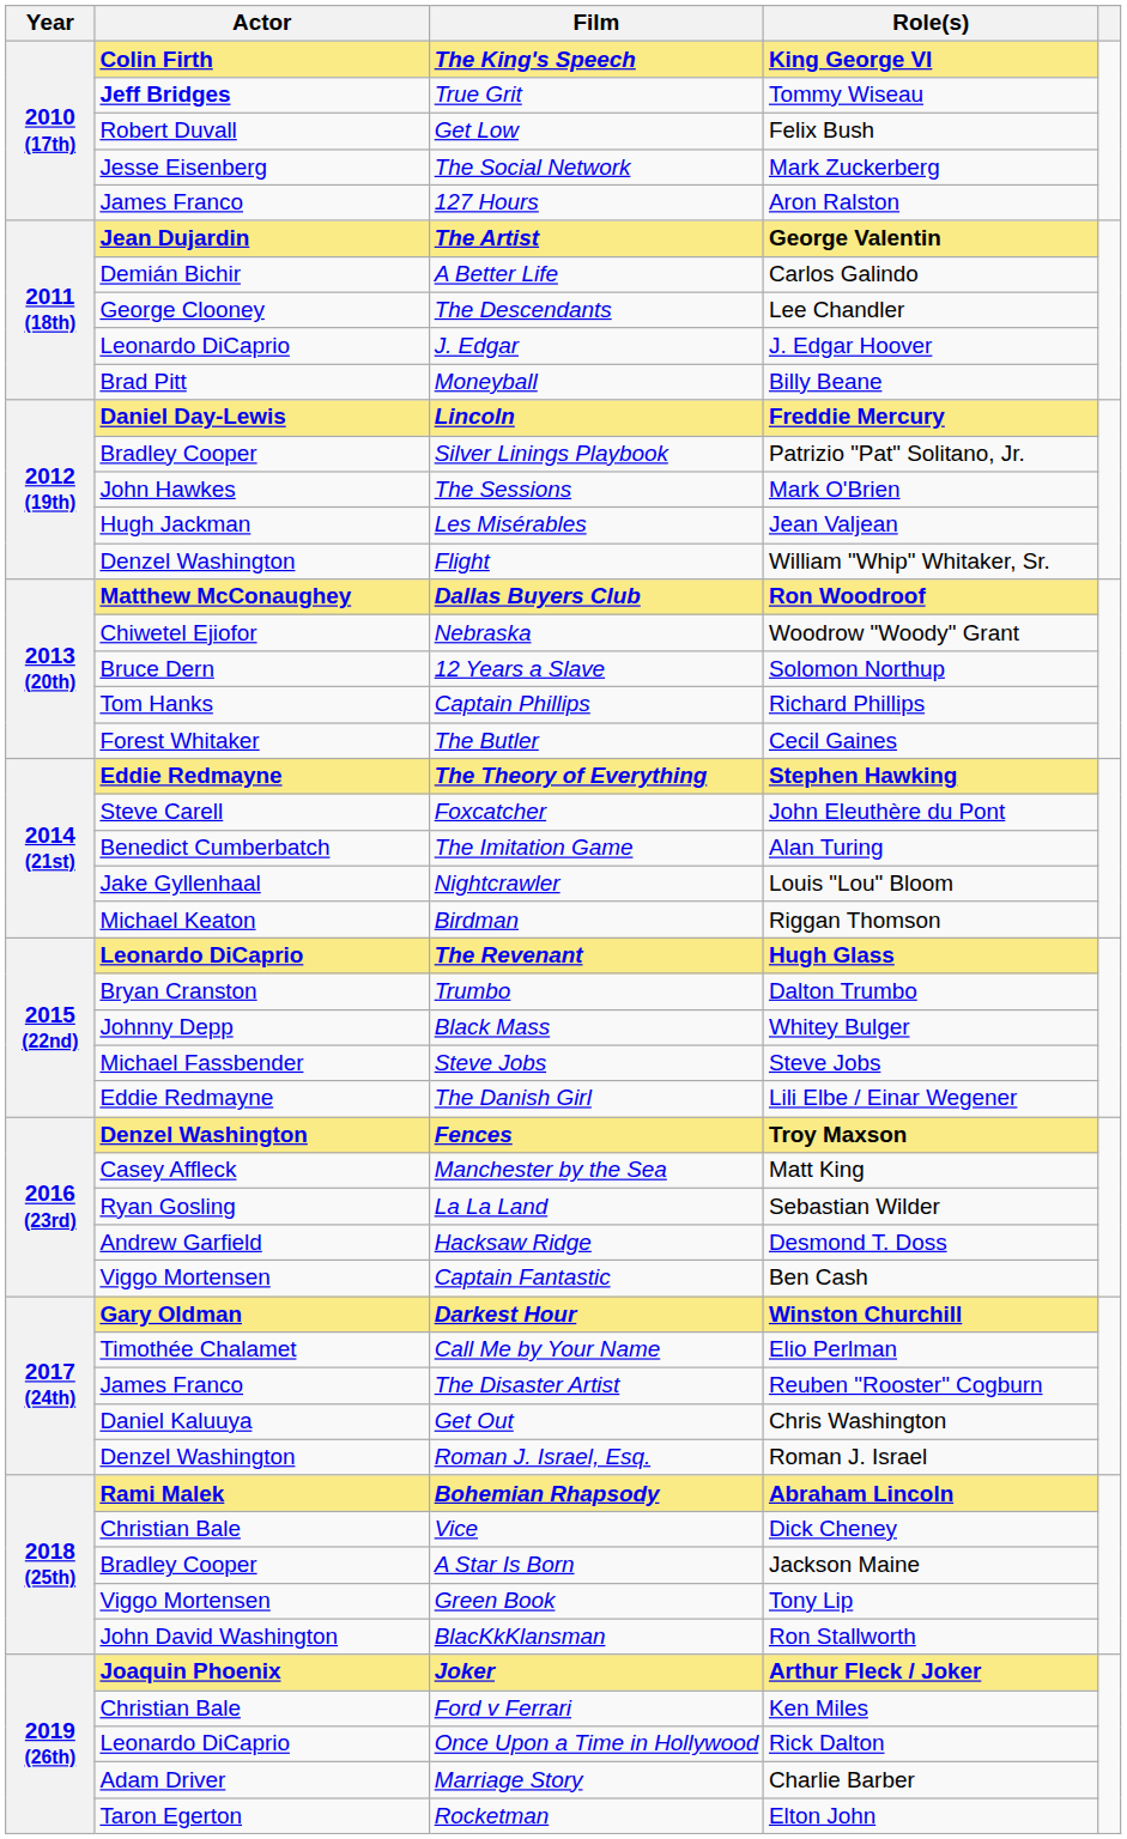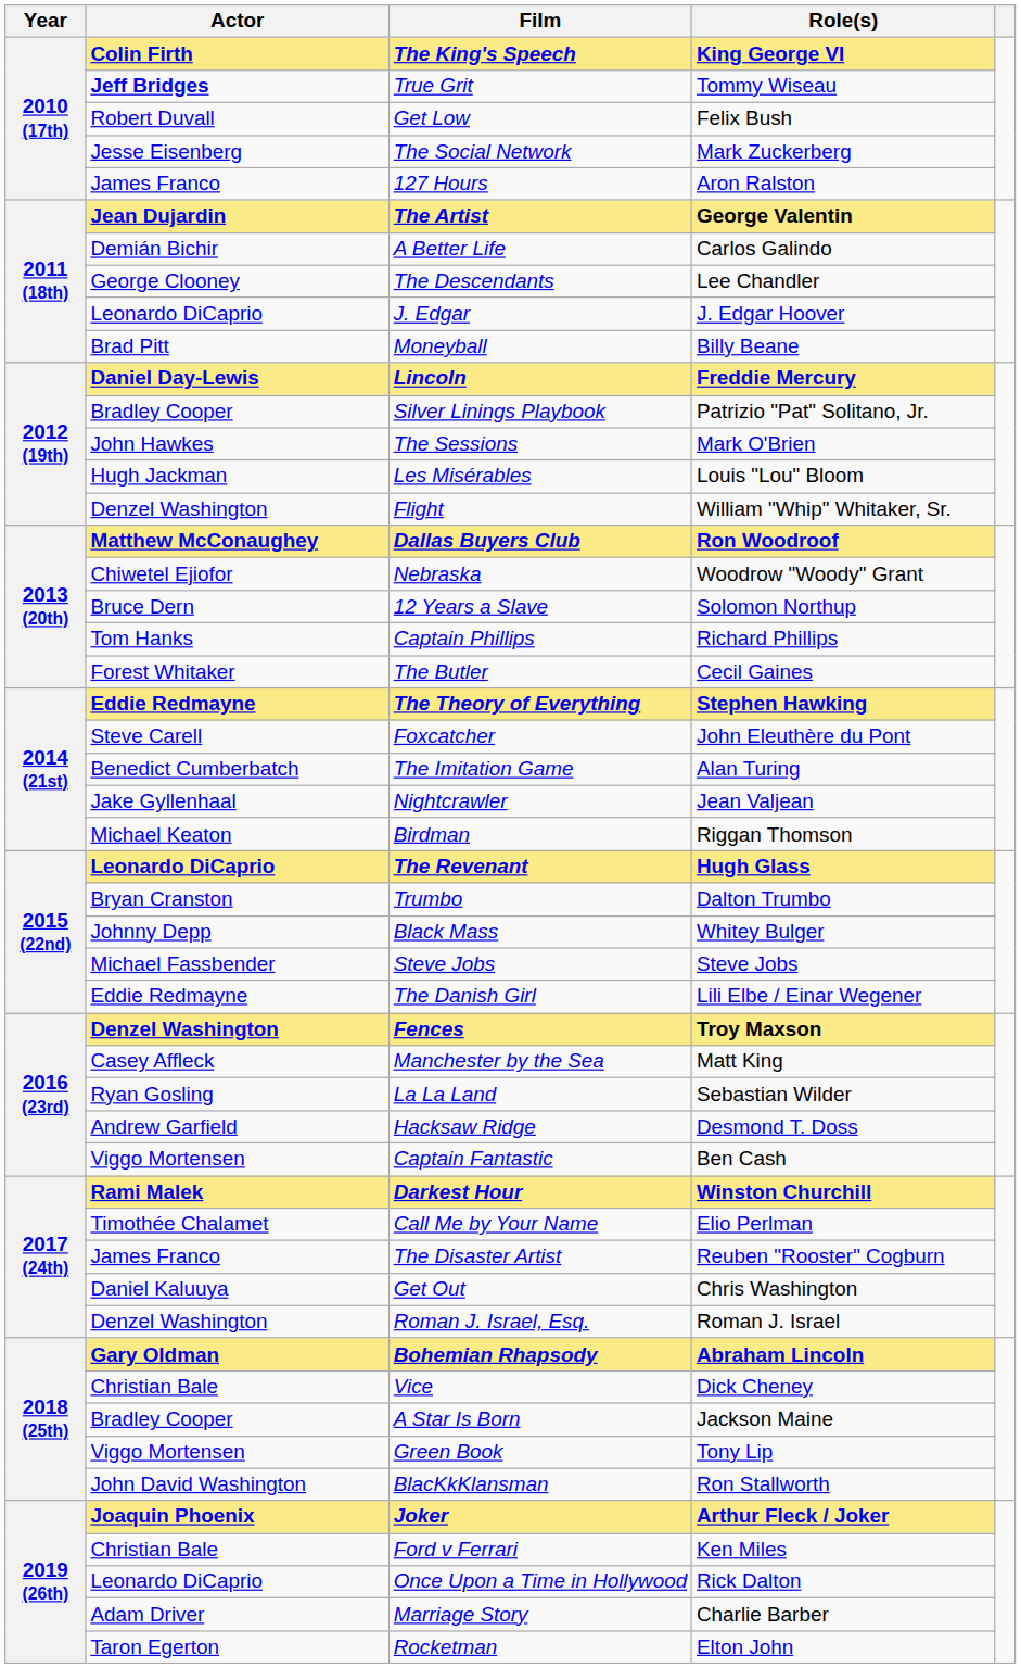Les Misérables | Role(s): Jean Valjean -> Louis "Lou" Bloom
Nightcrawler | Role(s): Louis "Lou" Bloom -> Jean Valjean
Darkest Hour | Actor: Gary Oldman -> Rami Malek
Bohemian Rhapsody | Actor: Rami Malek -> Gary Oldman
